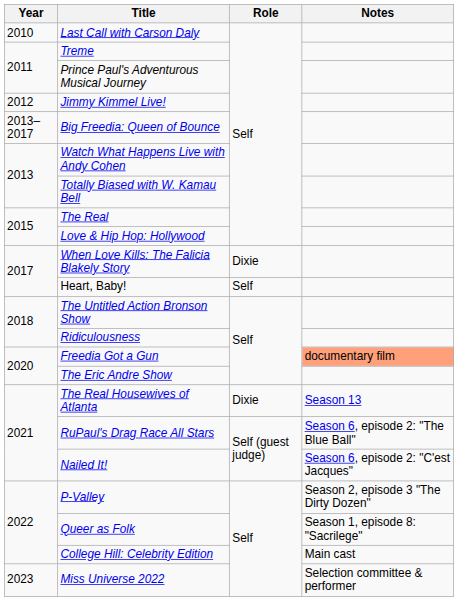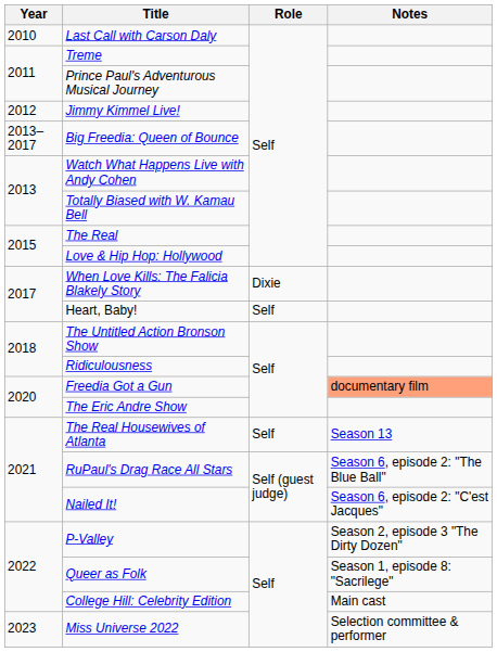The Real Housewives of Atlanta | Role: Dixie -> Self
